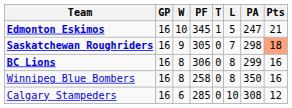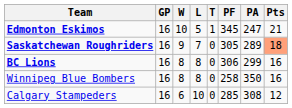columns swapped: L <-> PF
Saskatchewan Roughriders | PA: 298 -> 289
